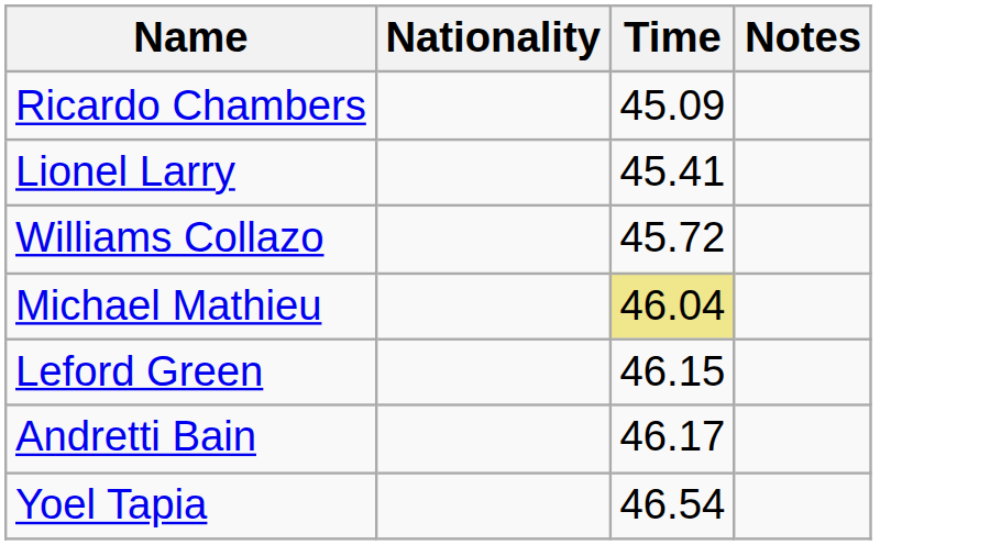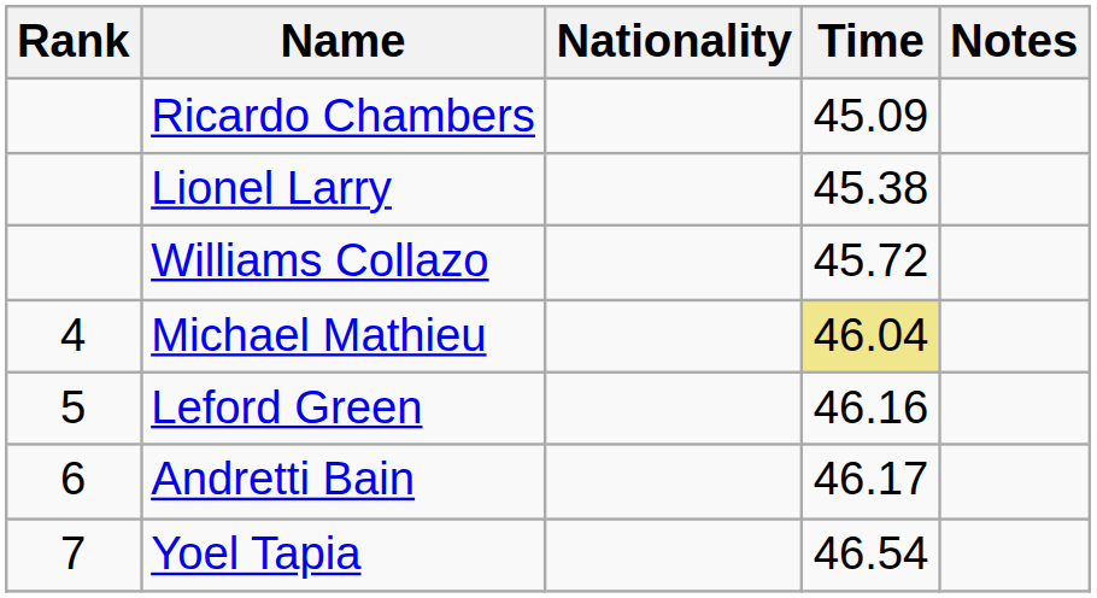+ column: Rank | 4 | 5 | 6 | 7
Lionel Larry | Time: 45.41 -> 45.38
Leford Green | Time: 46.15 -> 46.16
